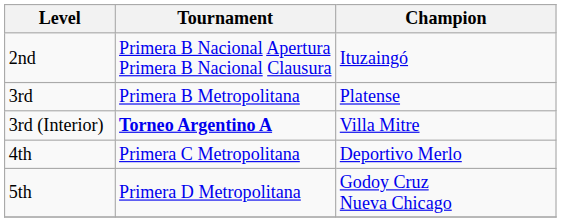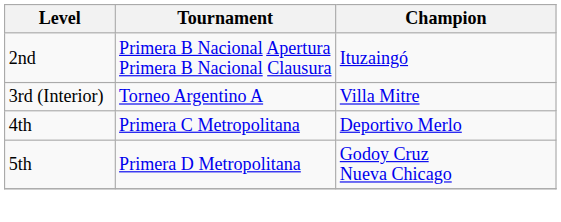- row: 3rd | Primera B Metropolitana | Platense
3rd (Interior) | Tournament: bold -> normal
